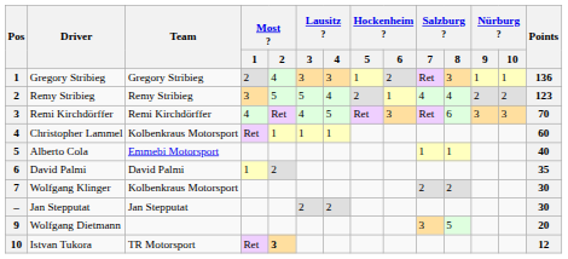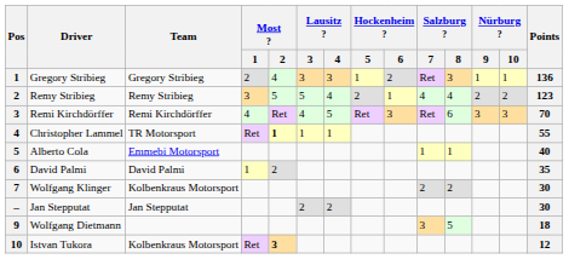Christopher Lammel | Team: Kolbenkraus Motorsport -> TR Motorsport
Christopher Lammel | Most ? / 2: normal -> bold
Christopher Lammel | Points: 60 -> 55
Wolfgang Dietmann | Points: 20 -> 18
Istvan Tukora | Team: TR Motorsport -> Kolbenkraus Motorsport
